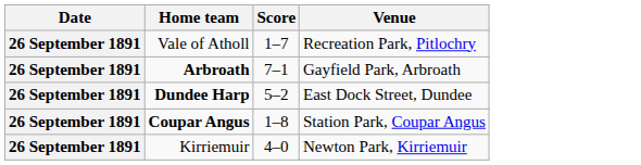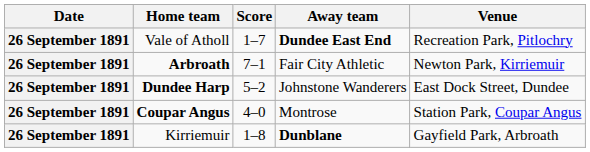+ column: Away team | Dundee East End | Fair City Athletic | Johnstone Wanderers | Montrose | Dunblane
Arbroath | Venue: Gayfield Park, Arbroath -> Newton Park, Kirriemuir
Coupar Angus | Score: 1–8 -> 4–0
Kirriemuir | Score: 4–0 -> 1–8
Kirriemuir | Venue: Newton Park, Kirriemuir -> Gayfield Park, Arbroath
